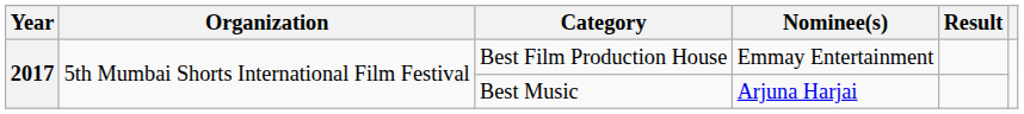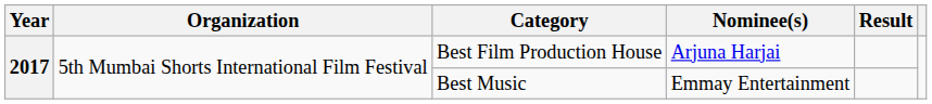Best Film Production House | Nominee(s): Emmay Entertainment -> Arjuna Harjai
Best Music | Nominee(s): Arjuna Harjai -> Emmay Entertainment
